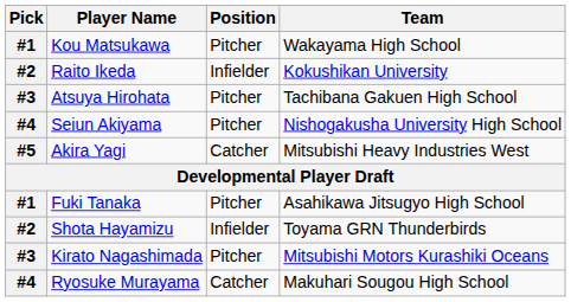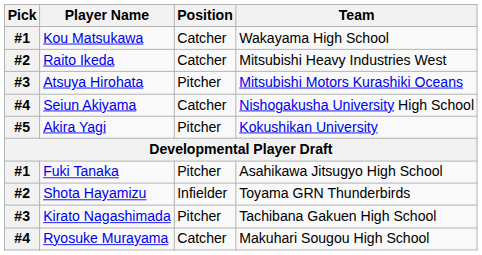Kou Matsukawa | Position: Pitcher -> Catcher
Raito Ikeda | Position: Infielder -> Catcher
Raito Ikeda | Team: Kokushikan University -> Mitsubishi Heavy Industries West
Atsuya Hirohata | Team: Tachibana Gakuen High School -> Mitsubishi Motors Kurashiki Oceans
Seiun Akiyama | Position: Pitcher -> Catcher
Akira Yagi | Position: Catcher -> Pitcher
Akira Yagi | Team: Mitsubishi Heavy Industries West -> Kokushikan University
Kirato Nagashimada | Team: Mitsubishi Motors Kurashiki Oceans -> Tachibana Gakuen High School
